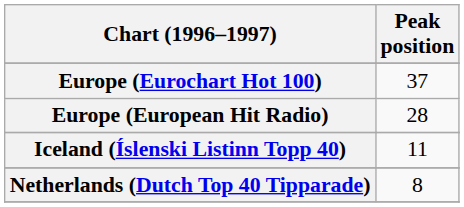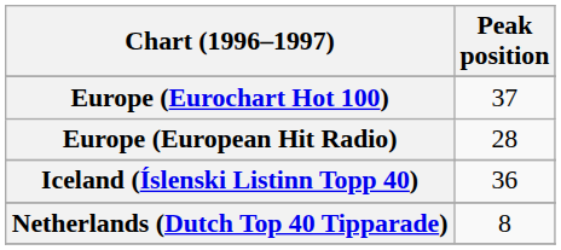Iceland (Íslenski Listinn Topp 40) | Peak position: 11 -> 36
